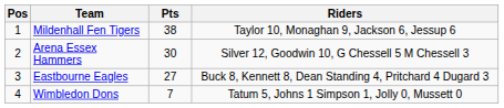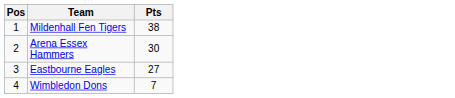- column: Riders | Taylor 10, Monaghan 9, Jackson 6, Jessup 6 | Silver 12, Goodwin 10, G Chessell 5 M Chessell 3 | Buck 8, Kennett 8, Dean Standing 4, Pritchard 4 Dugard 3 | Tatum 5, Johns 1 Simpson 1, Jolly 0, Mussett 0
